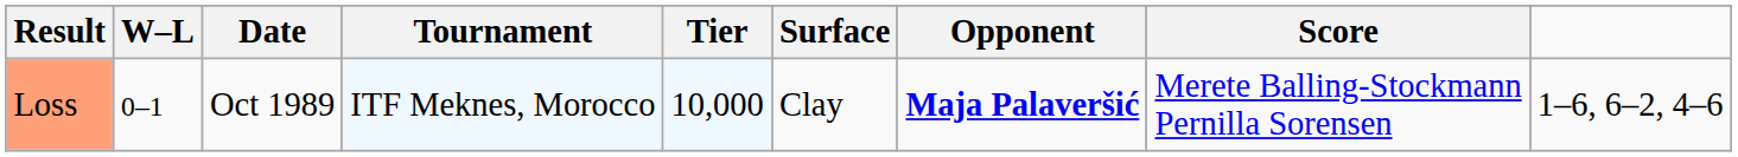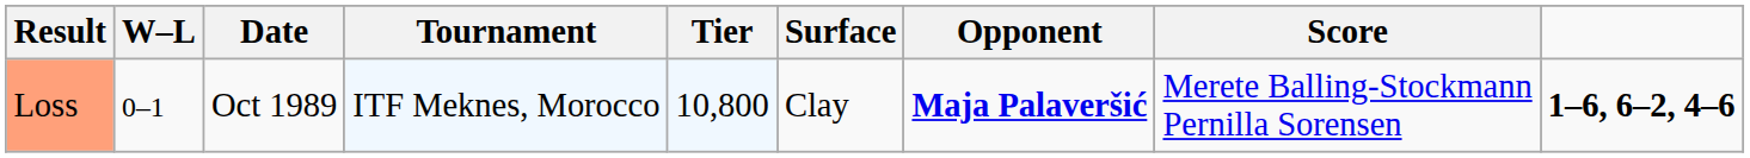Loss | Tier: 10,000 -> 10,800
Loss | column 9: normal -> bold
